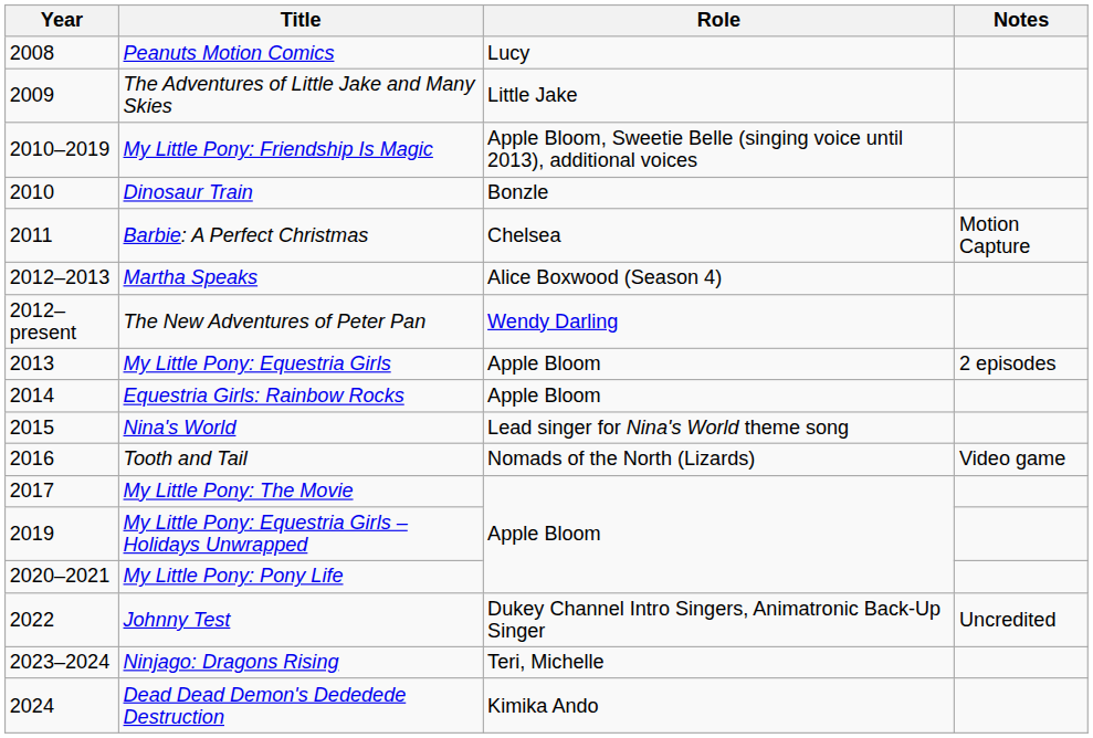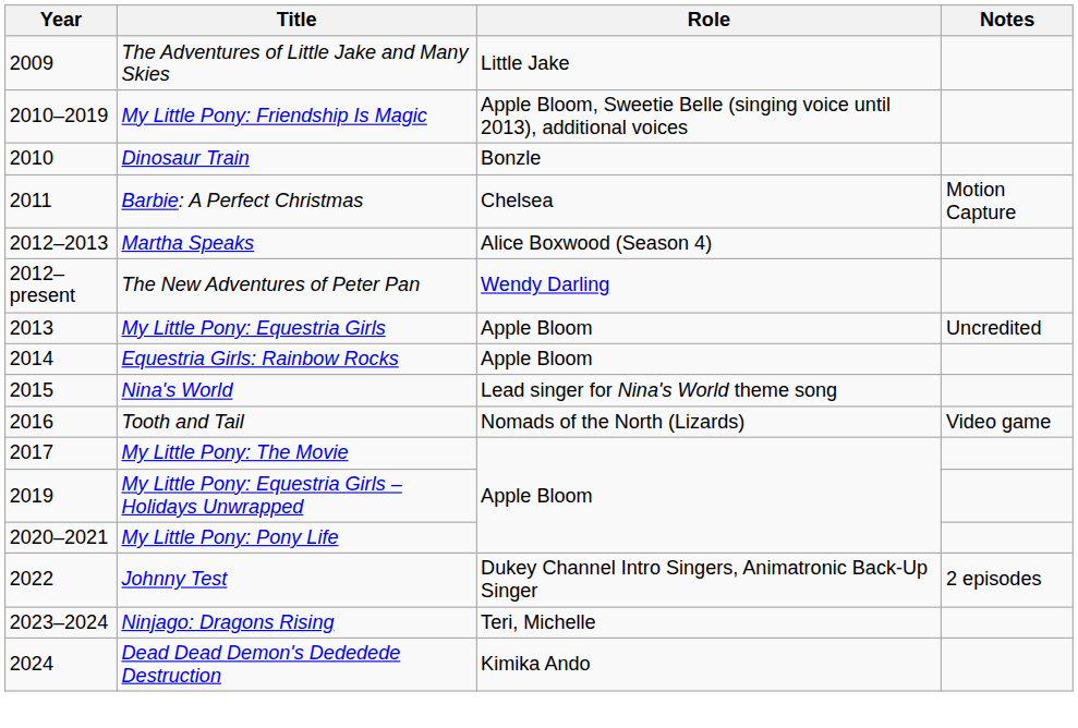- row: 2008 | Peanuts Motion Comics | Lucy
My Little Pony: Equestria Girls | Notes: 2 episodes -> Uncredited
Johnny Test | Notes: Uncredited -> 2 episodes
